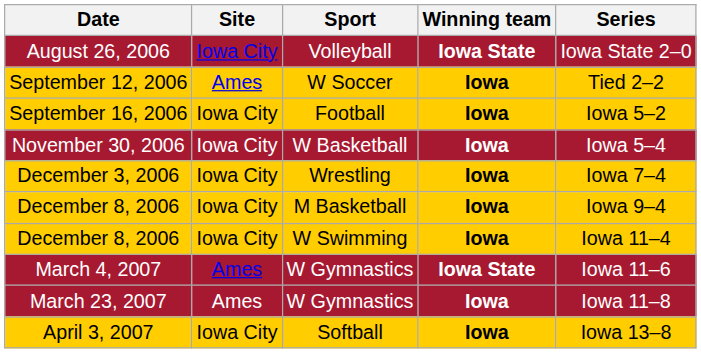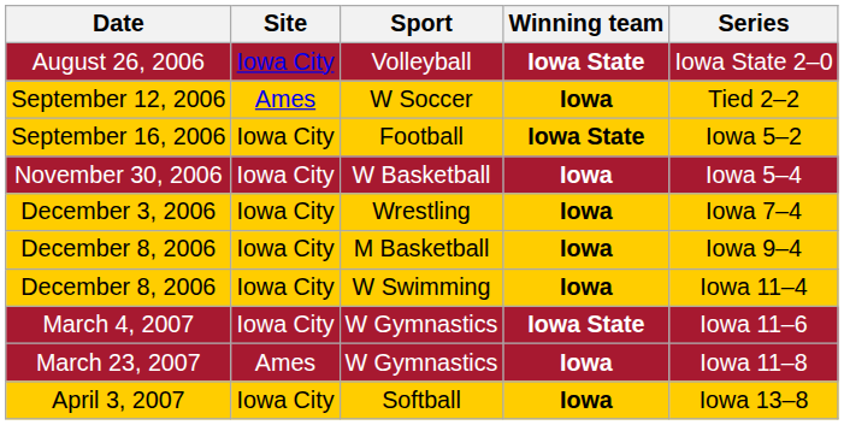September 16, 2006 | Winning team: Iowa -> Iowa State
March 4, 2007 | Site: Ames -> Iowa City
